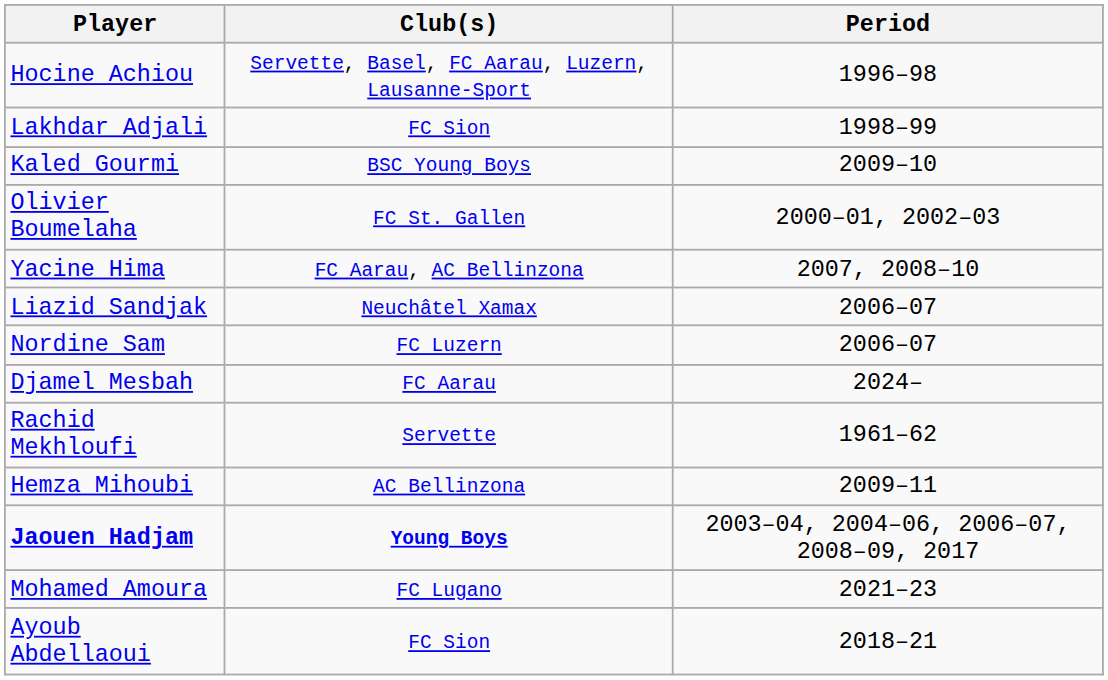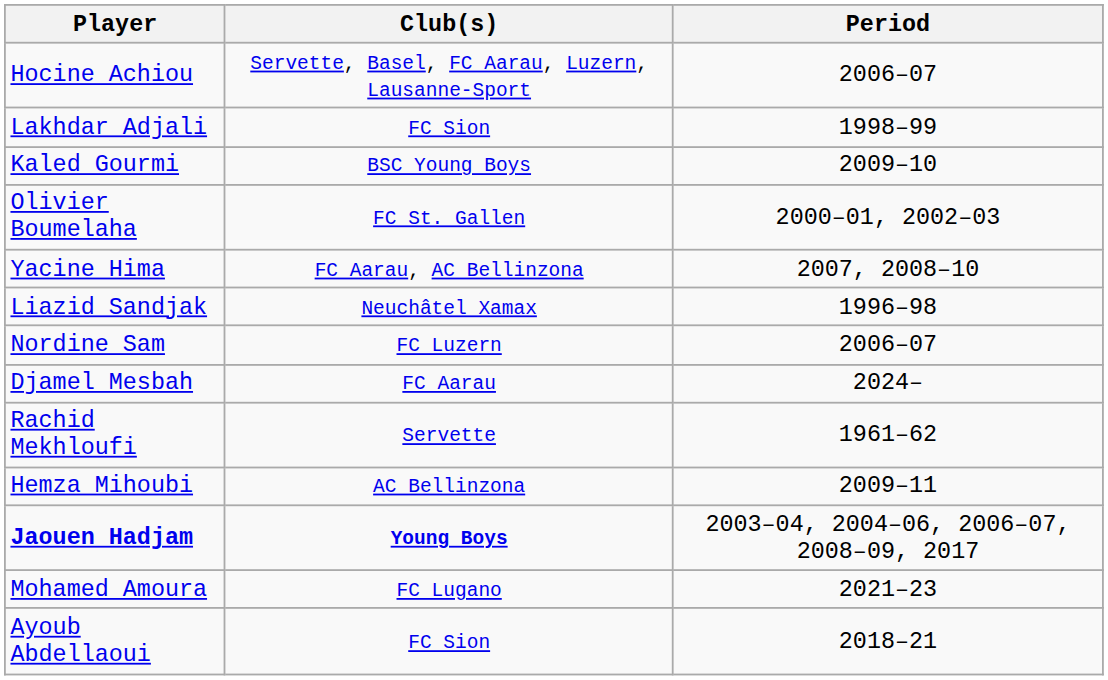Hocine Achiou | Period: 1996–98 -> 2006–07
Liazid Sandjak | Period: 2006–07 -> 1996–98
